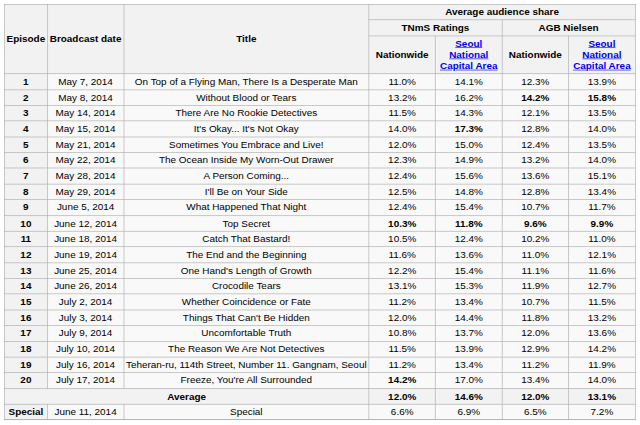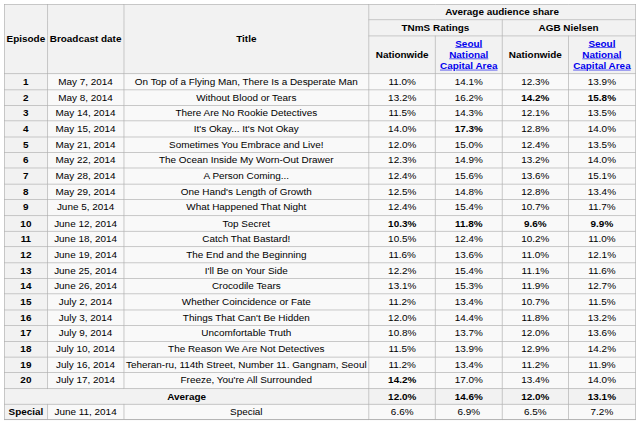May 29, 2014 | Title: I'll Be on Your Side -> One Hand's Length of Growth
June 25, 2014 | Title: One Hand's Length of Growth -> I'll Be on Your Side
